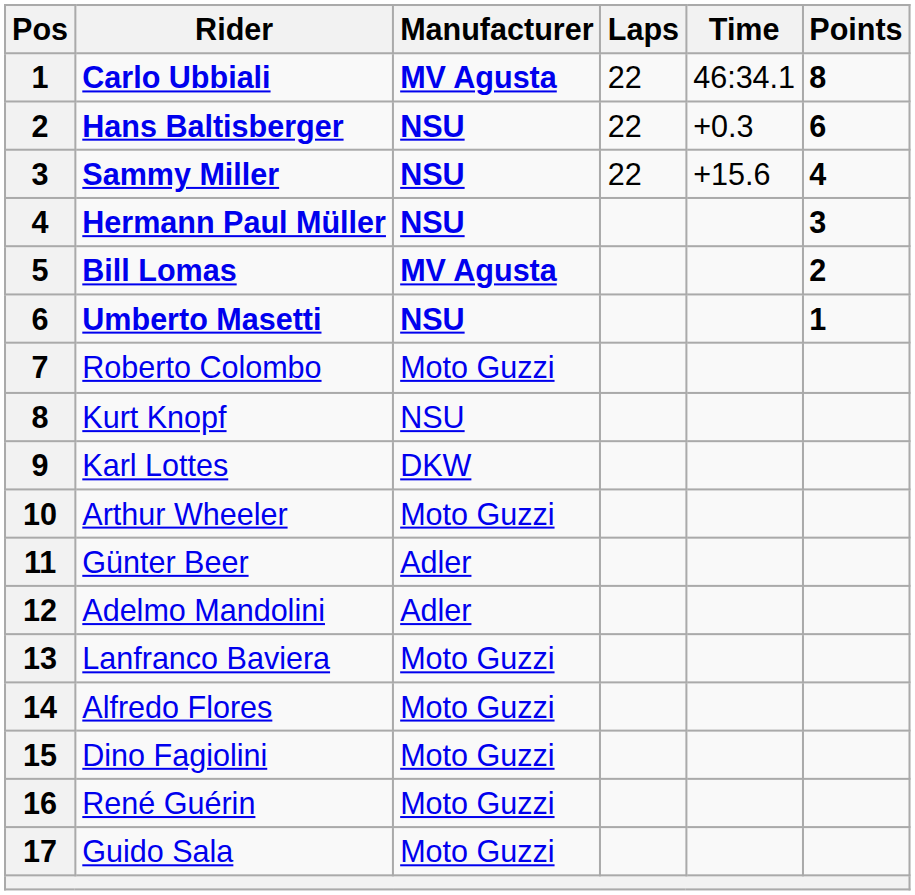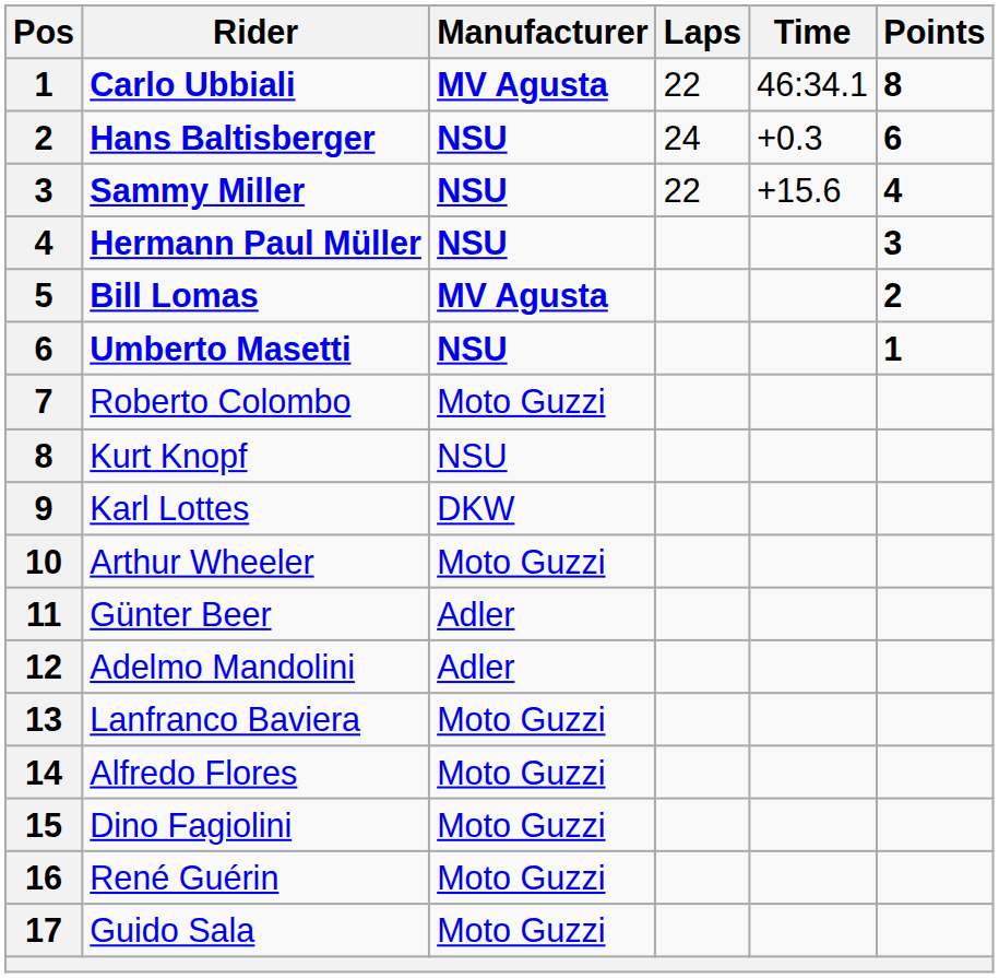Hans Baltisberger | Laps: 22 -> 24
